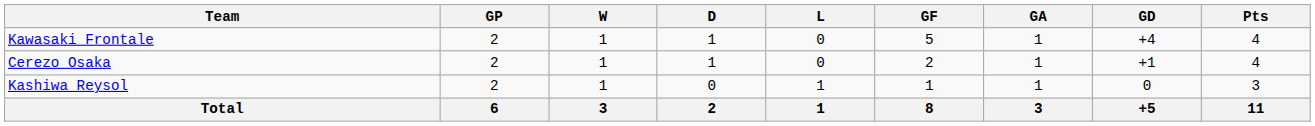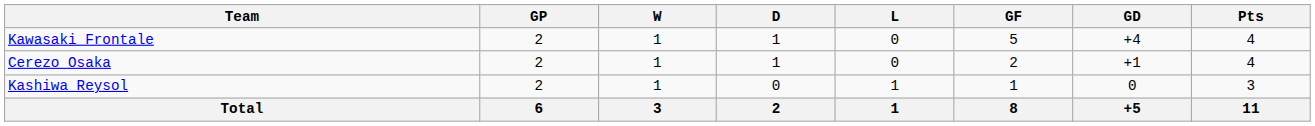- column: GA | 1 | 1 | 1 | 3
